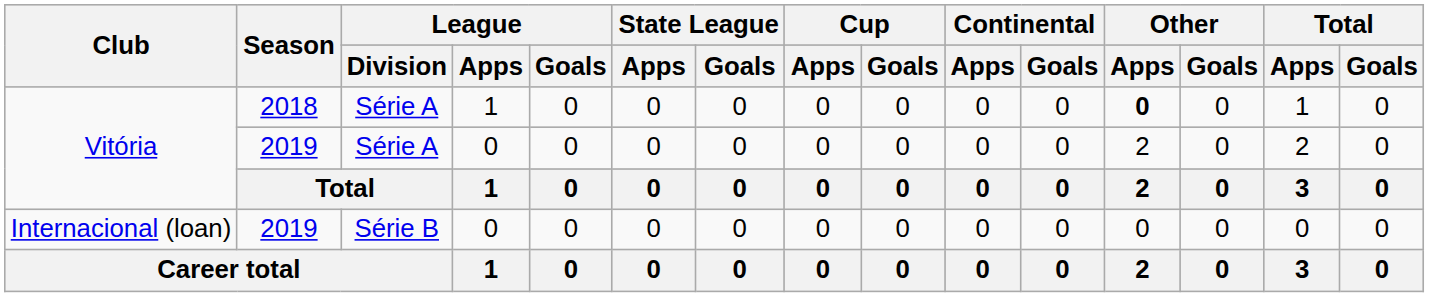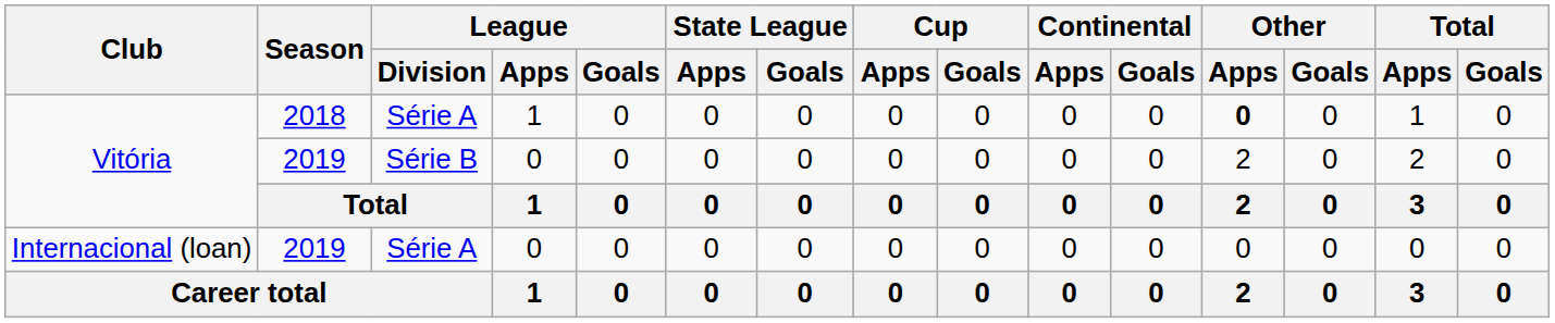Vitória / 2019 | League / Division: Série A -> Série B
Internacional (loan) | League / Division: Série B -> Série A
